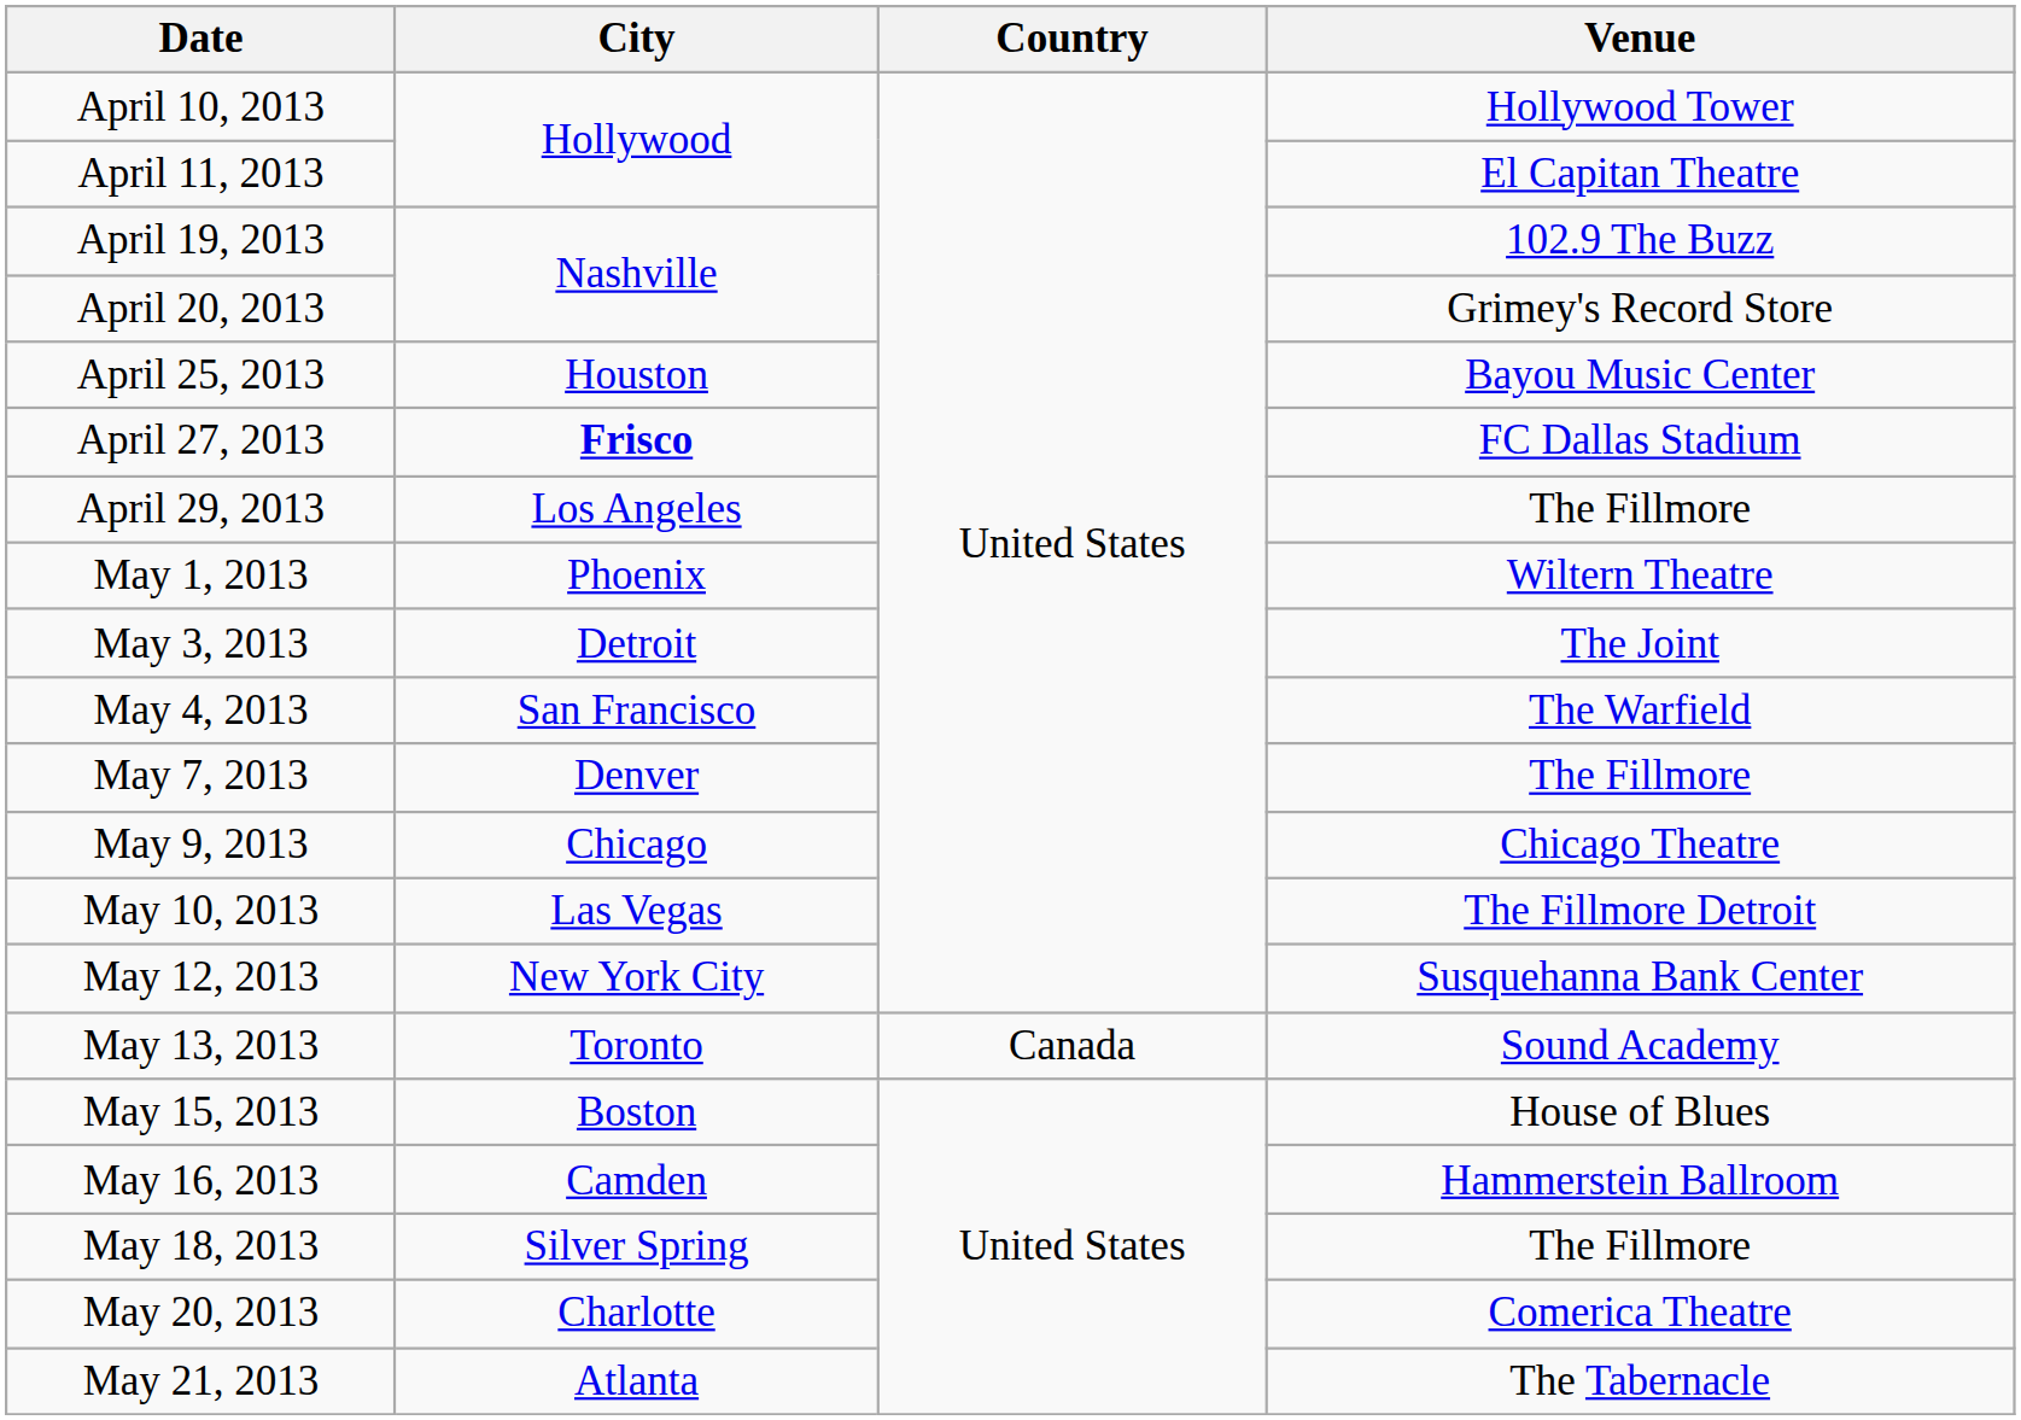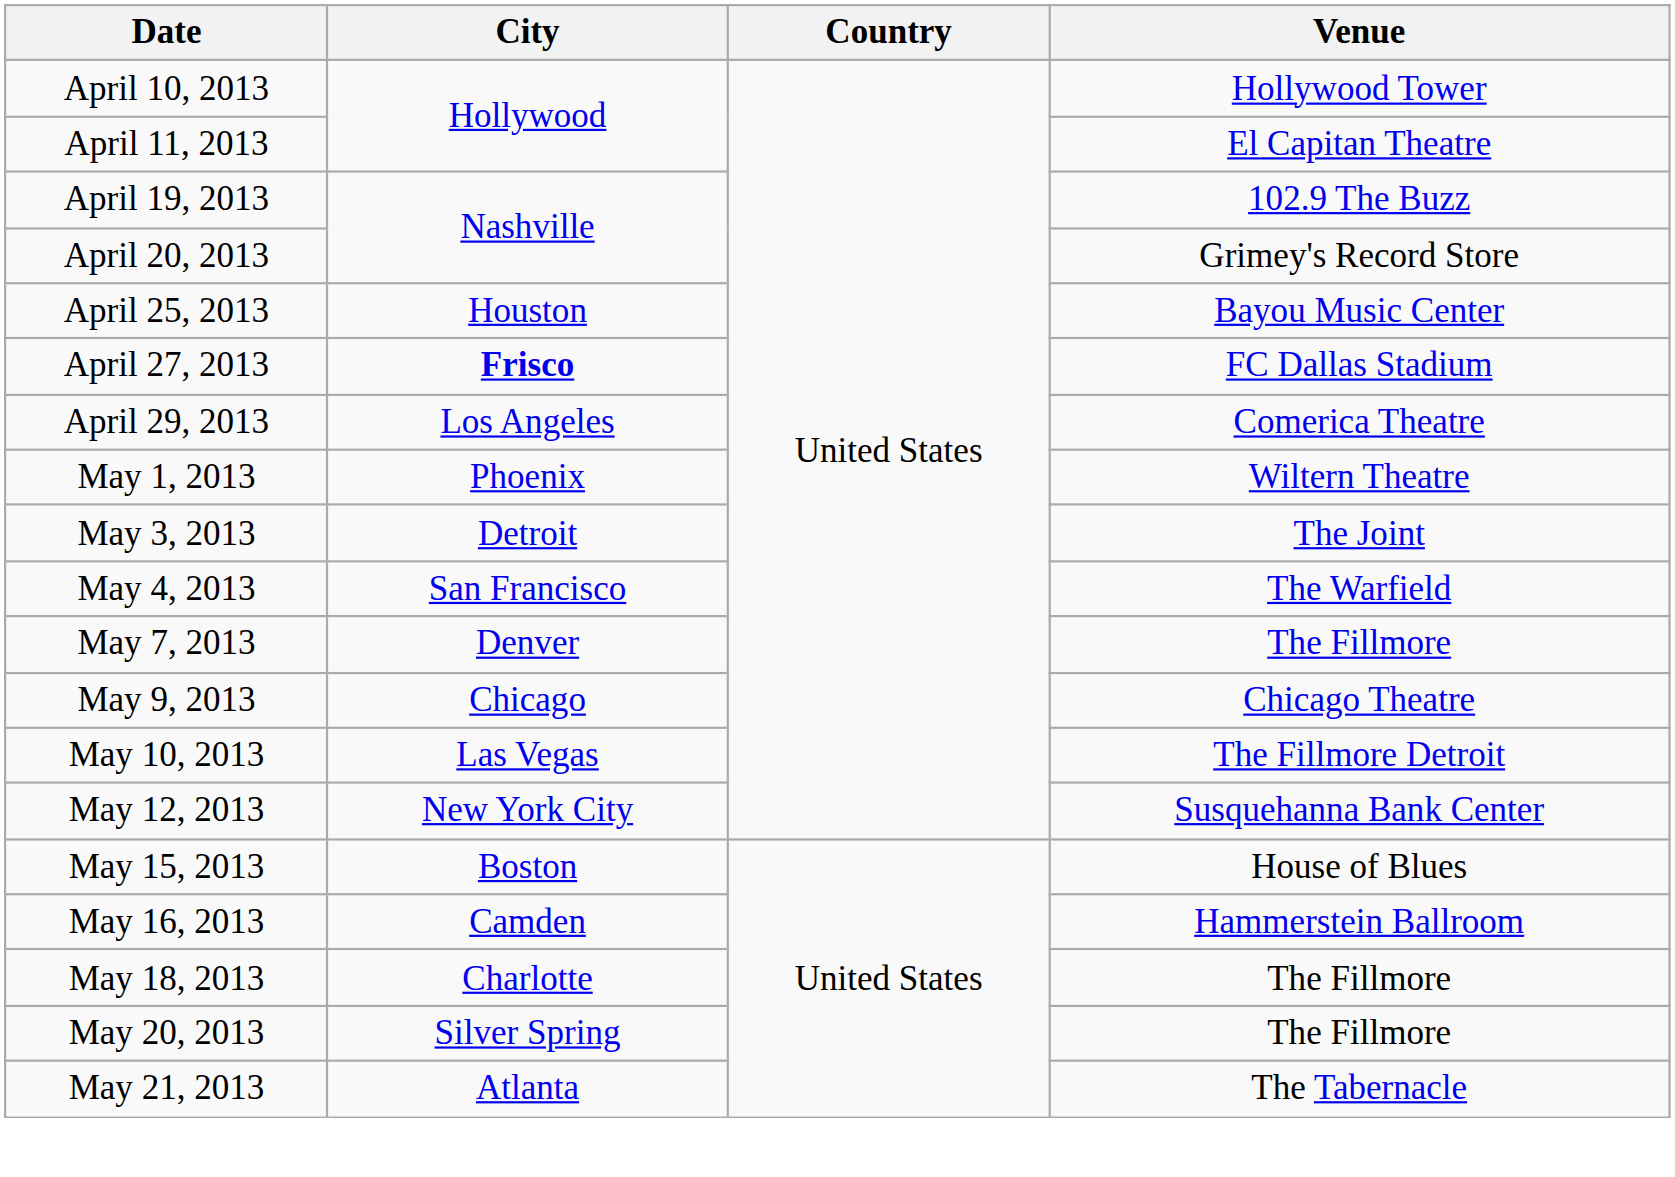April 29, 2013 | Venue: The Fillmore -> Comerica Theatre
- row: May 13, 2013 | Toronto | Canada | Sound Academy
May 18, 2013 | City: Silver Spring -> Charlotte
May 20, 2013 | City: Charlotte -> Silver Spring
May 20, 2013 | Venue: Comerica Theatre -> The Fillmore
